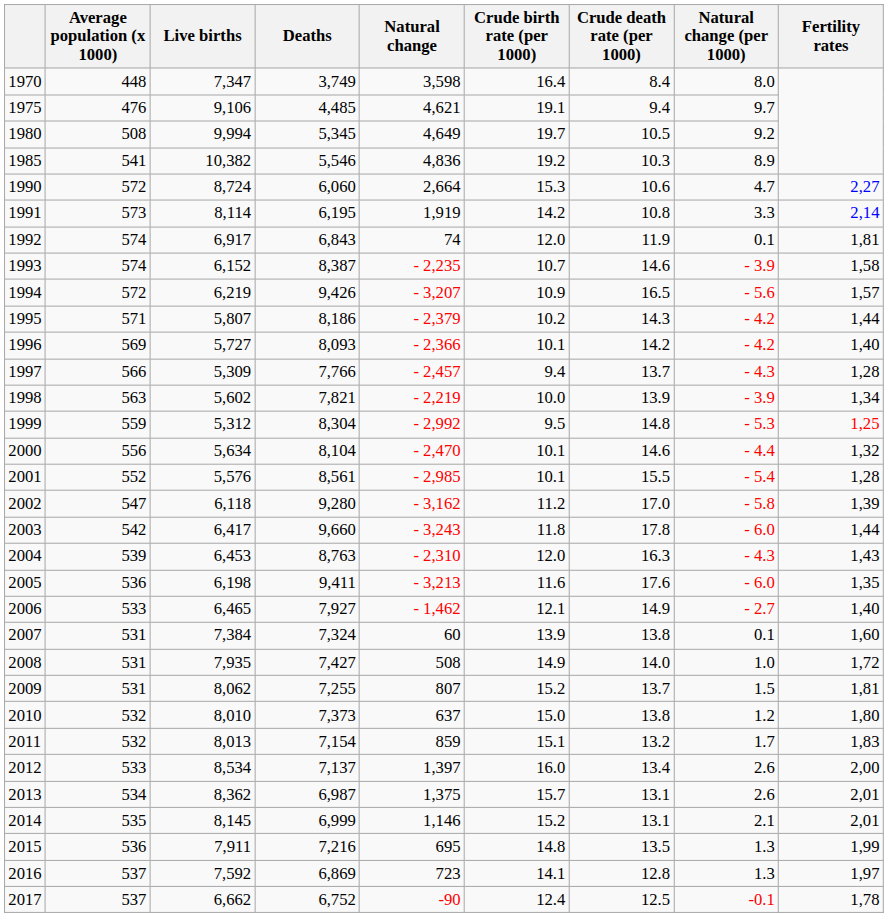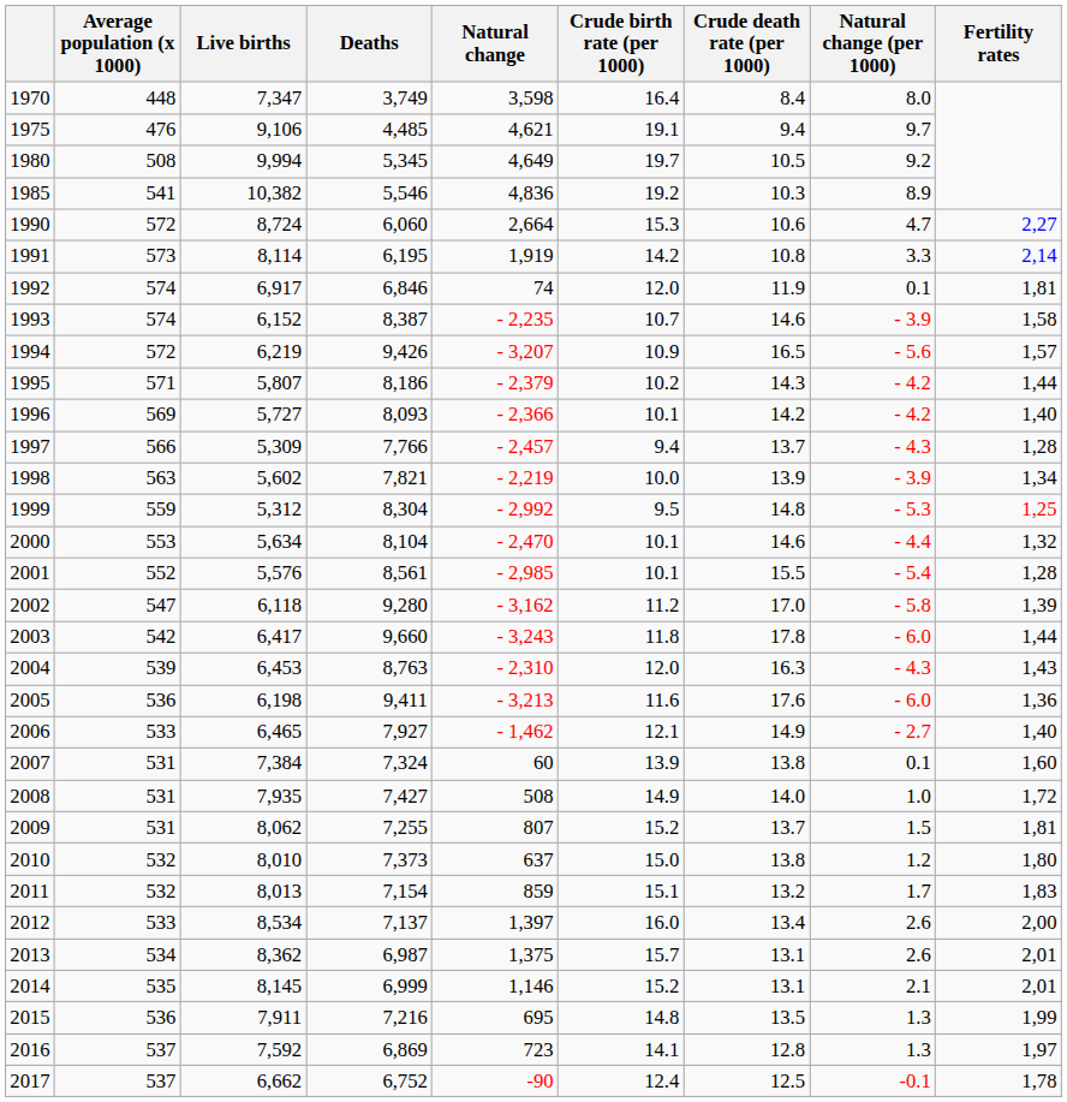1992 | Deaths: 6,843 -> 6,846
2000 | Average population (x 1000): 556 -> 553
2005 | Fertility rates: 1,35 -> 1,36
